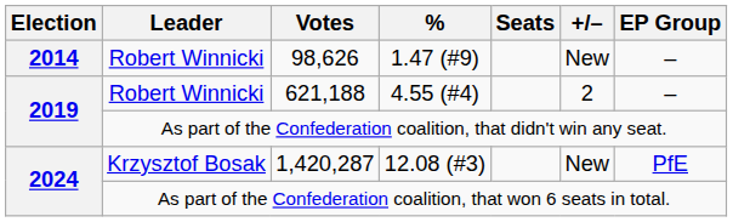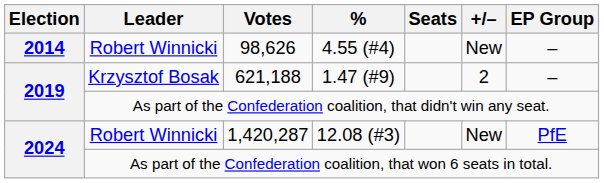98,626 | %: 1.47 (#9) -> 4.55 (#4)
621,188 | Leader: Robert Winnicki -> Krzysztof Bosak
621,188 | %: 4.55 (#4) -> 1.47 (#9)
1,420,287 | Leader: Krzysztof Bosak -> Robert Winnicki
